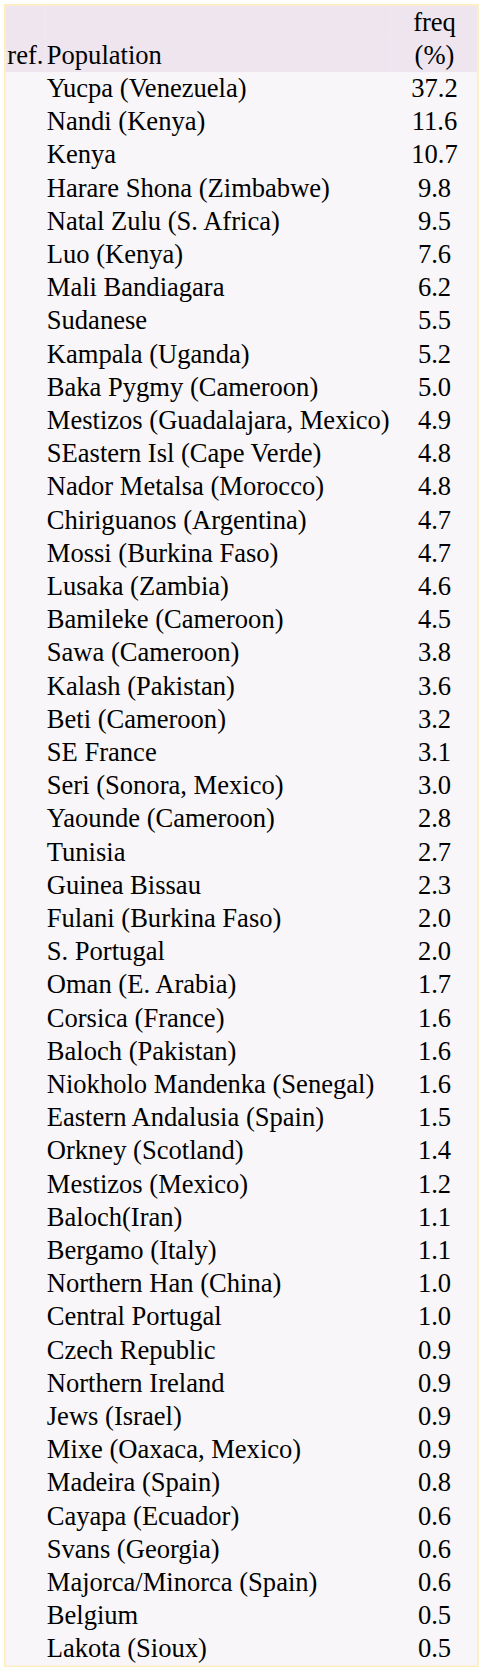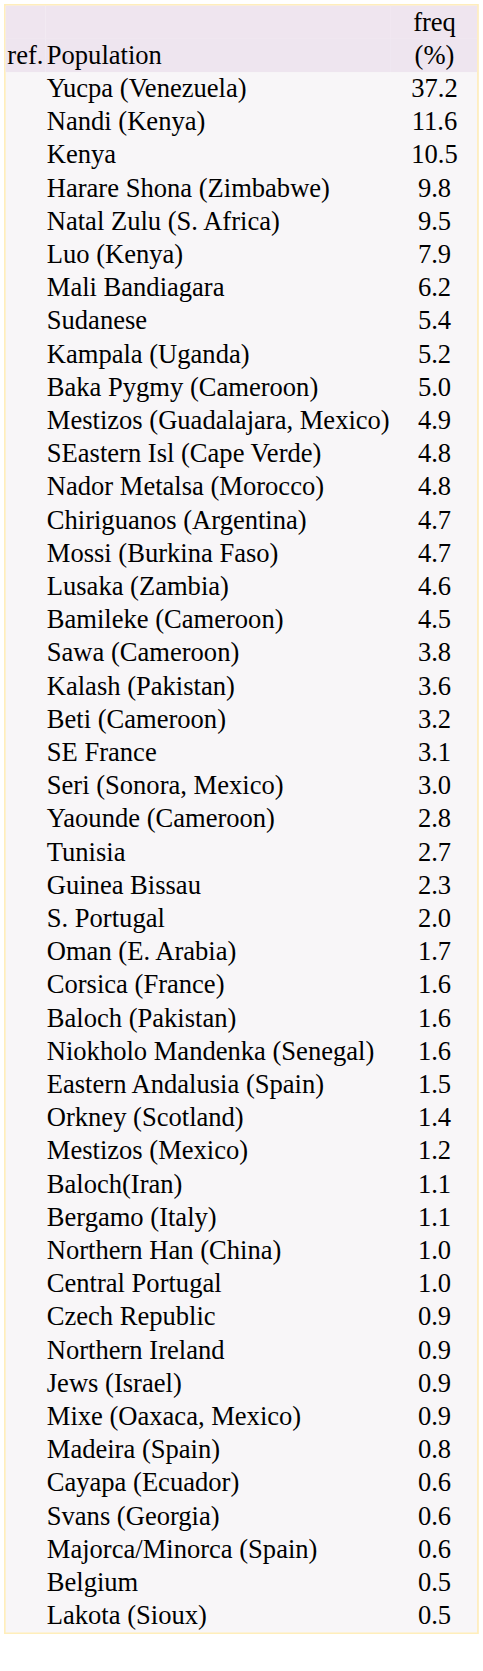Kenya | column 3: 10.7 -> 10.5
Luo (Kenya) | column 3: 7.6 -> 7.9
Sudanese | column 3: 5.5 -> 5.4
- row: Fulani (Burkina Faso) | 2.0
